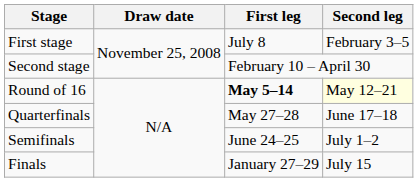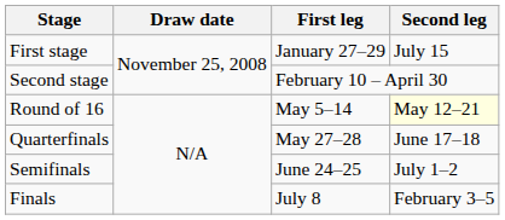First stage | First leg: July 8 -> January 27–29
First stage | Second leg: February 3–5 -> July 15
Round of 16 | First leg: bold -> normal
Finals | First leg: January 27–29 -> July 8
Finals | Second leg: July 15 -> February 3–5
